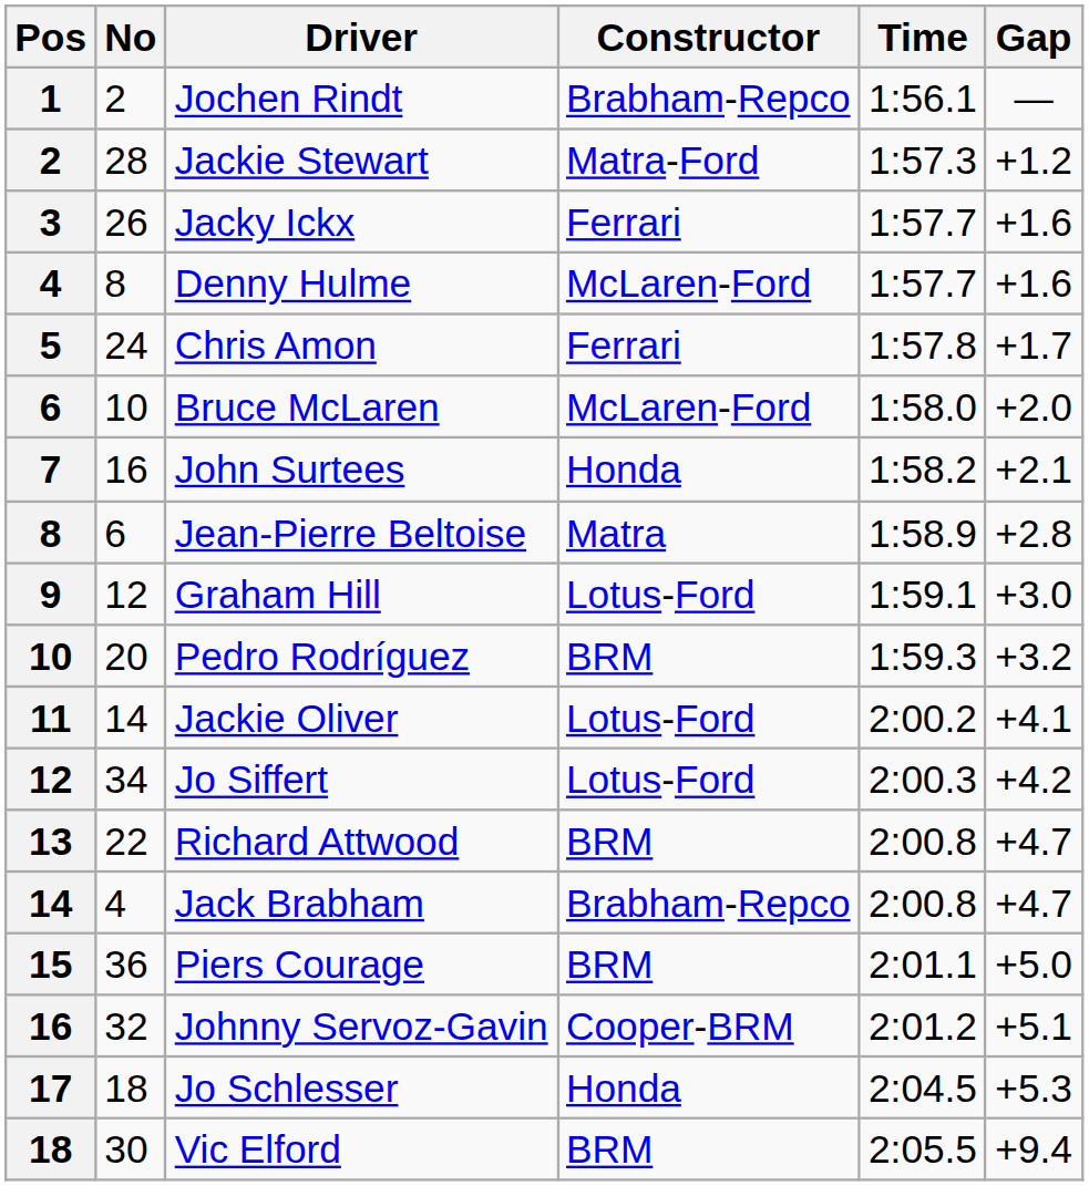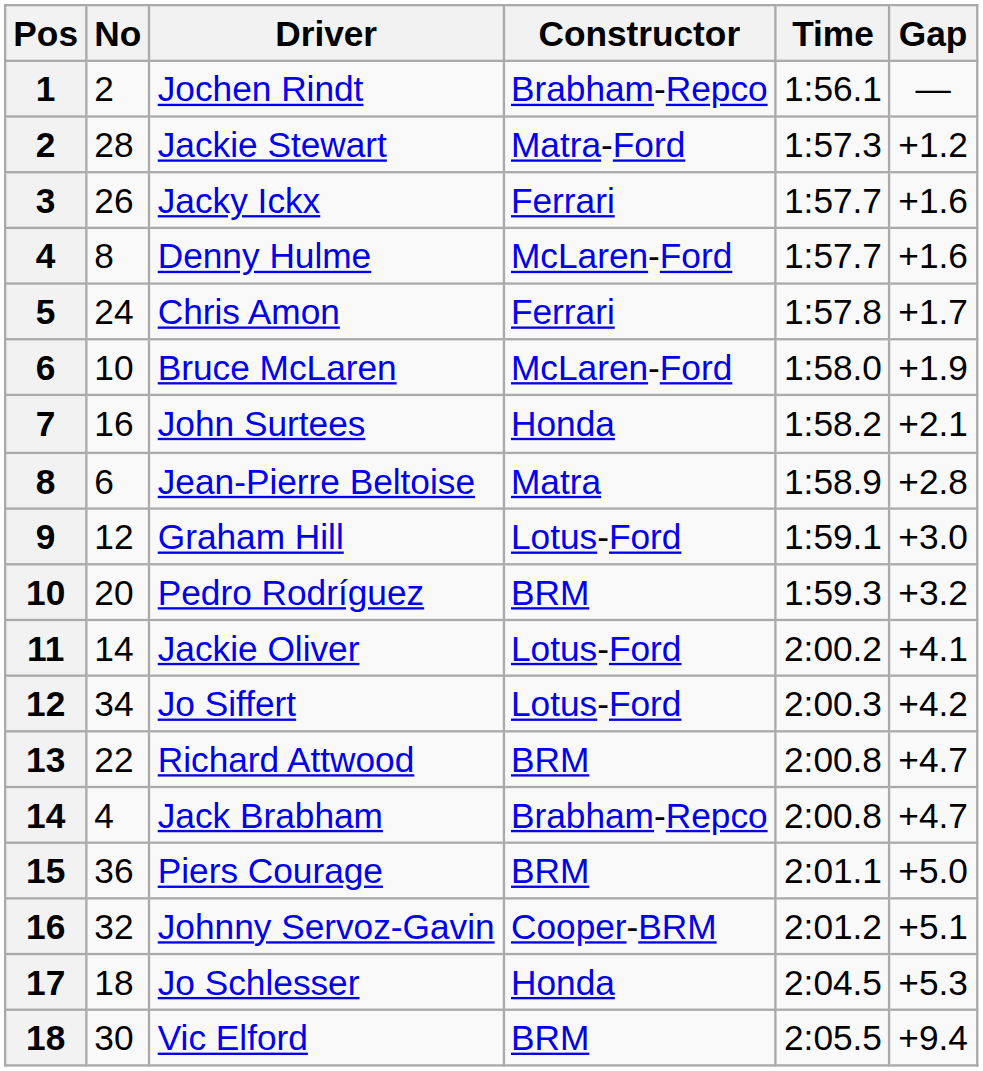Bruce McLaren | Gap: +2.0 -> +1.9
